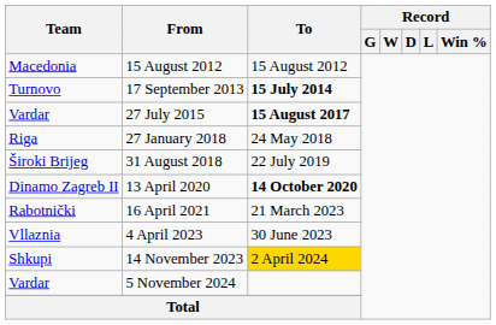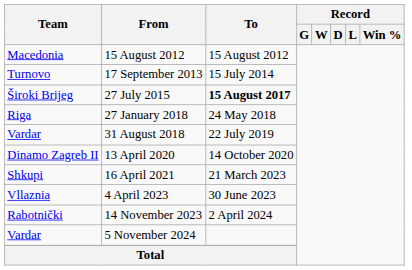17 September 2013 | To: bold -> normal
27 July 2015 | Team: Vardar -> Široki Brijeg
31 August 2018 | Team: Široki Brijeg -> Vardar
13 April 2020 | To: bold -> normal
16 April 2021 | Team: Rabotnički -> Shkupi
14 November 2023 | Team: Shkupi -> Rabotnički
14 November 2023 | To: gold background -> no background
